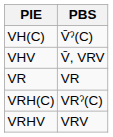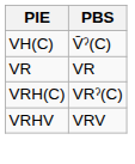- row: VHV | V̄, VRV
